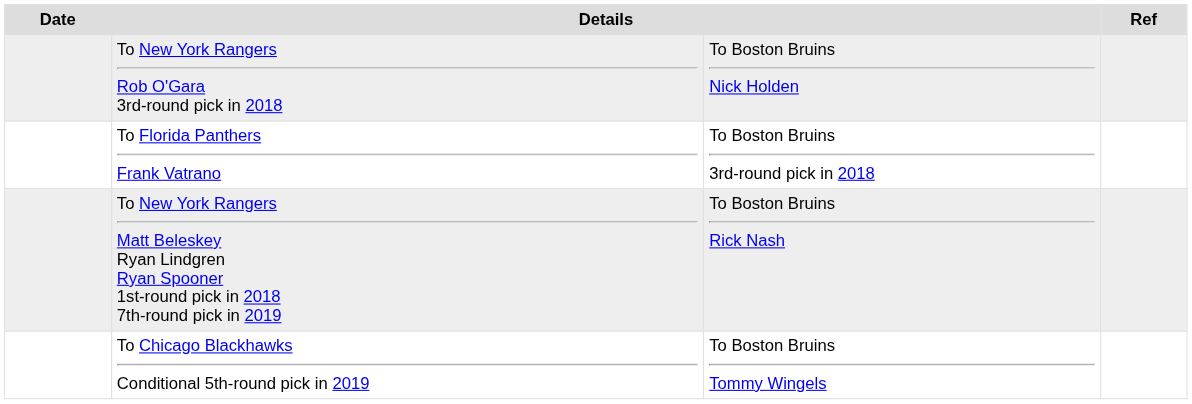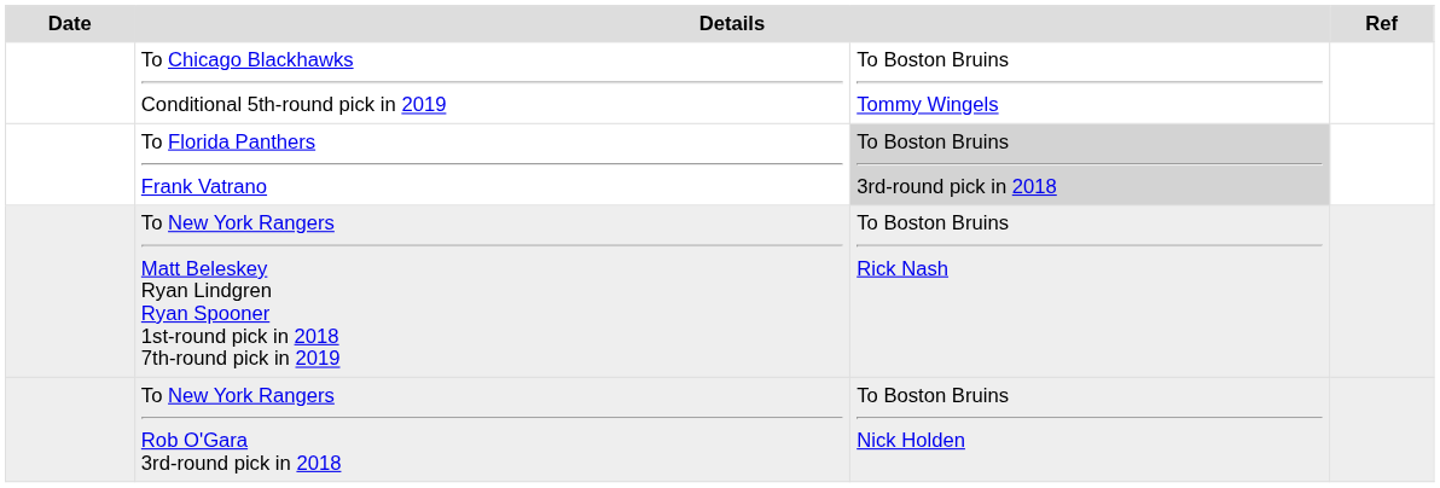rows swapped: To New York Rangers Rob O'Gara 3rd-round pick in 2018 <-> To Chicago Blackhawks Conditional 5th-round pick in 2019
To Florida Panthers Frank Vatrano | column 3: no background -> lightgrey background
